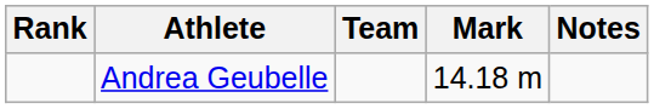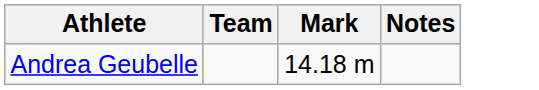- column: Rank
